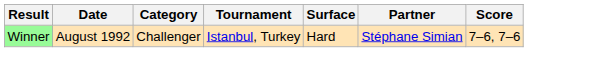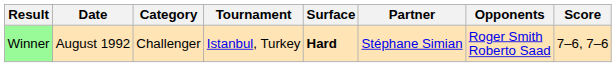+ column: Opponents | Roger Smith Roberto Saad
Winner | Surface: normal -> bold
